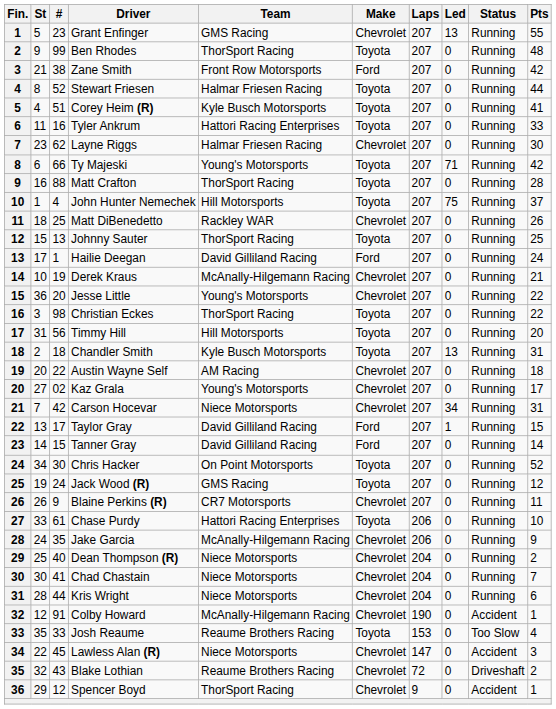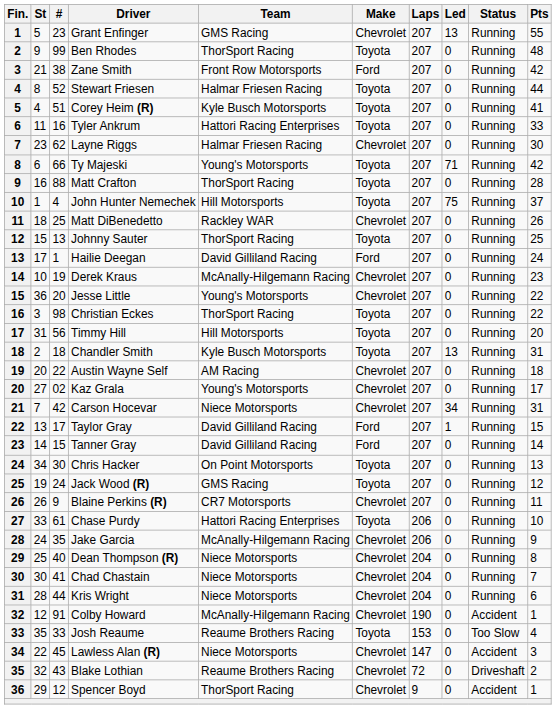Derek Kraus | Pts: 21 -> 23
Chris Hacker | Pts: 52 -> 13
Dean Thompson (R) | Pts: 2 -> 8
